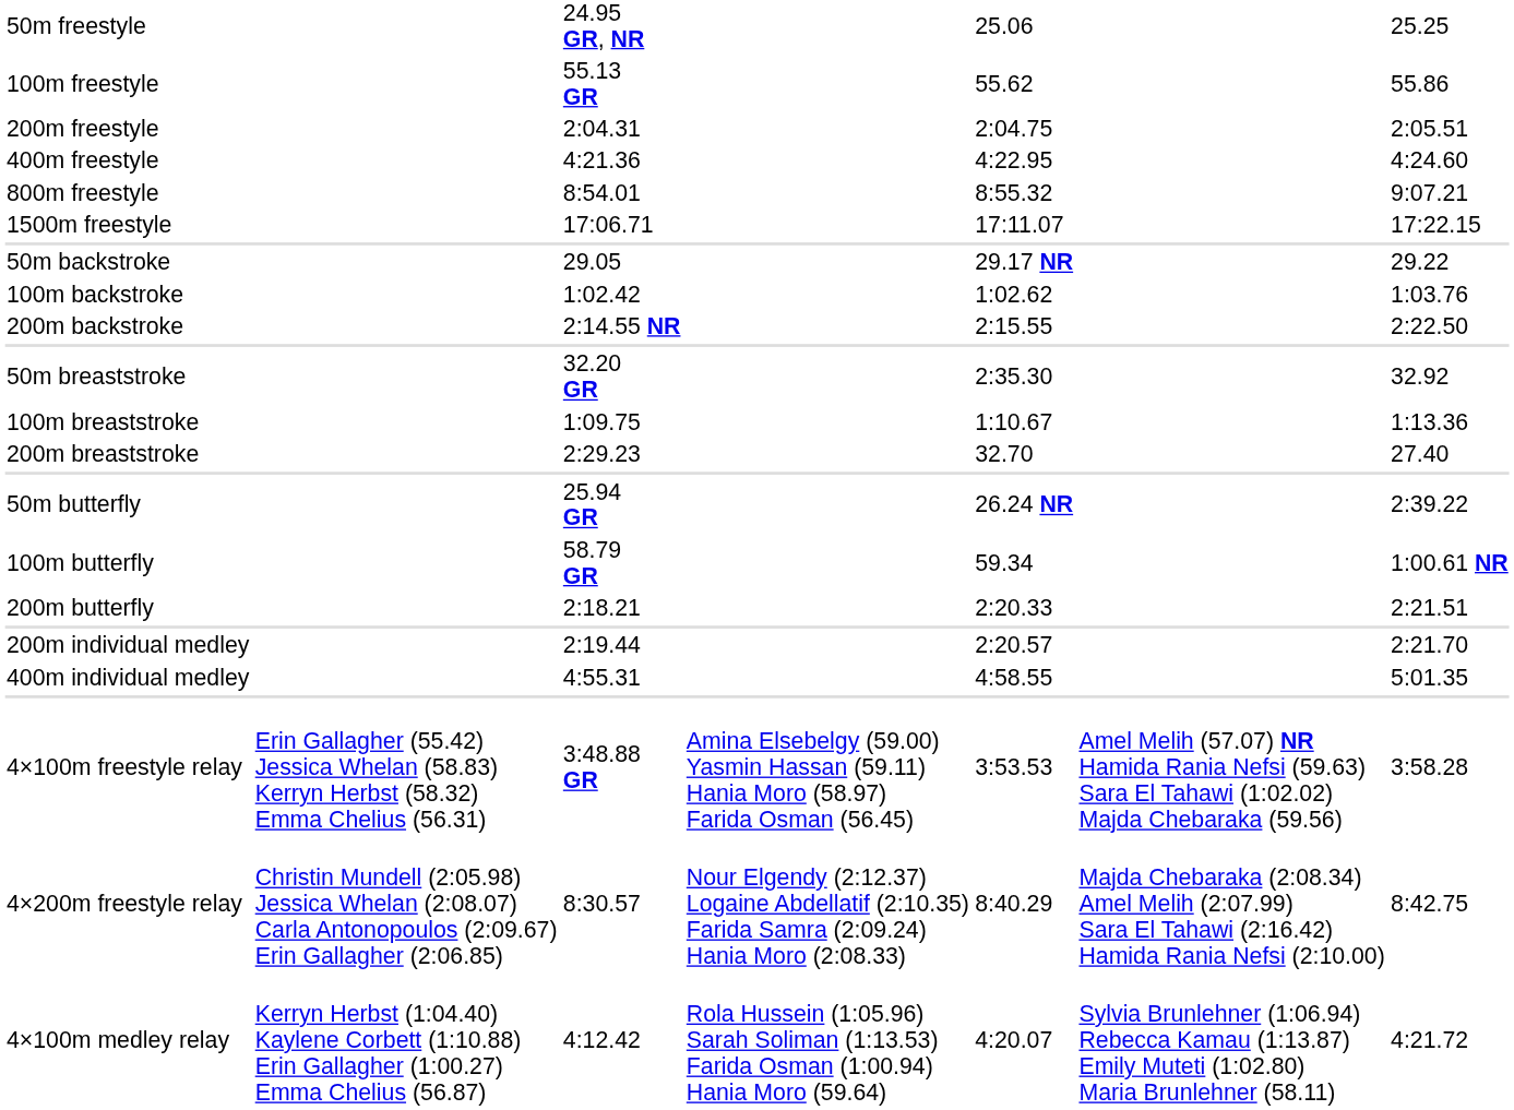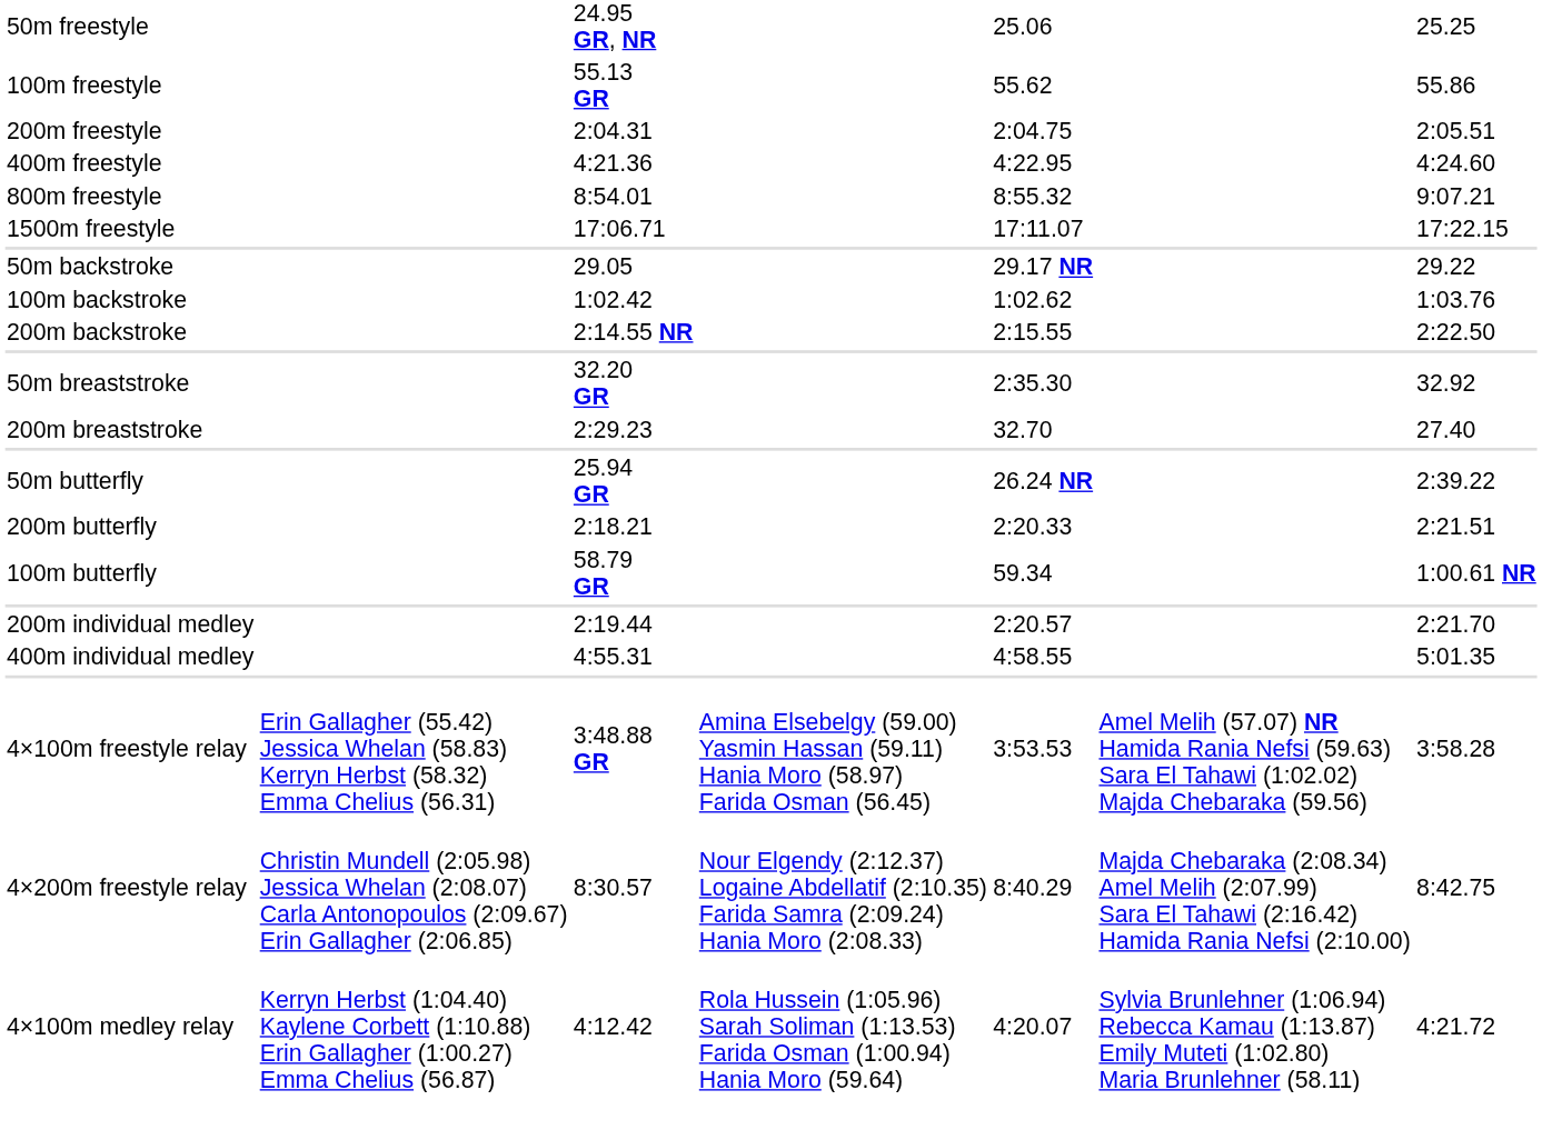- row: 100m breaststroke | 1:09.75 | 1:10.67 | 1:13.36
rows swapped: 100m butterfly <-> 200m butterfly
